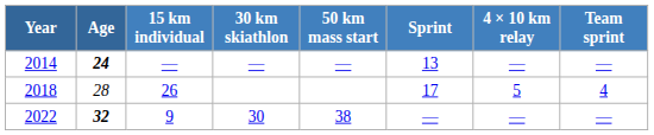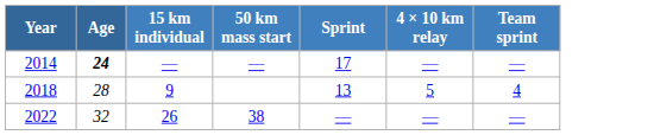- column: 30 km skiathlon | — | 30
2014 | Sprint: 13 -> 17
2018 | 15 km individual: 26 -> 9
2018 | Sprint: 17 -> 13
2022 | Age: bold -> normal
2022 | 15 km individual: 9 -> 26
